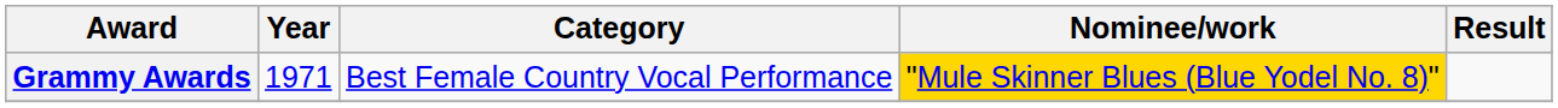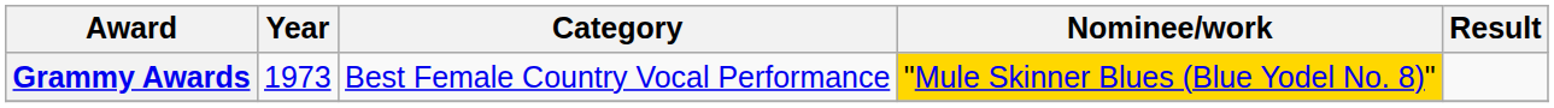Grammy Awards | Year: 1971 -> 1973
